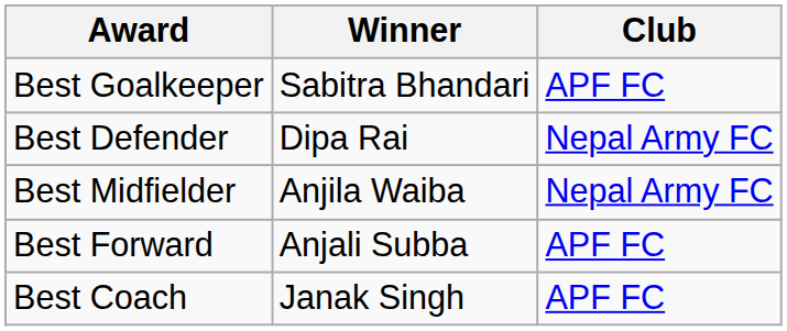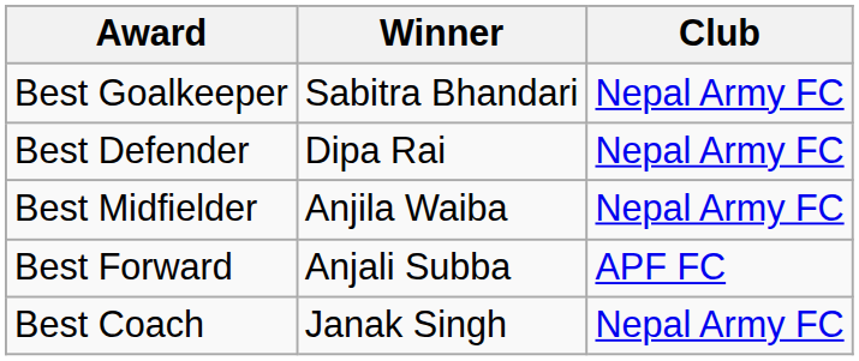Best Goalkeeper | Club: APF FC -> Nepal Army FC
Best Coach | Club: APF FC -> Nepal Army FC
